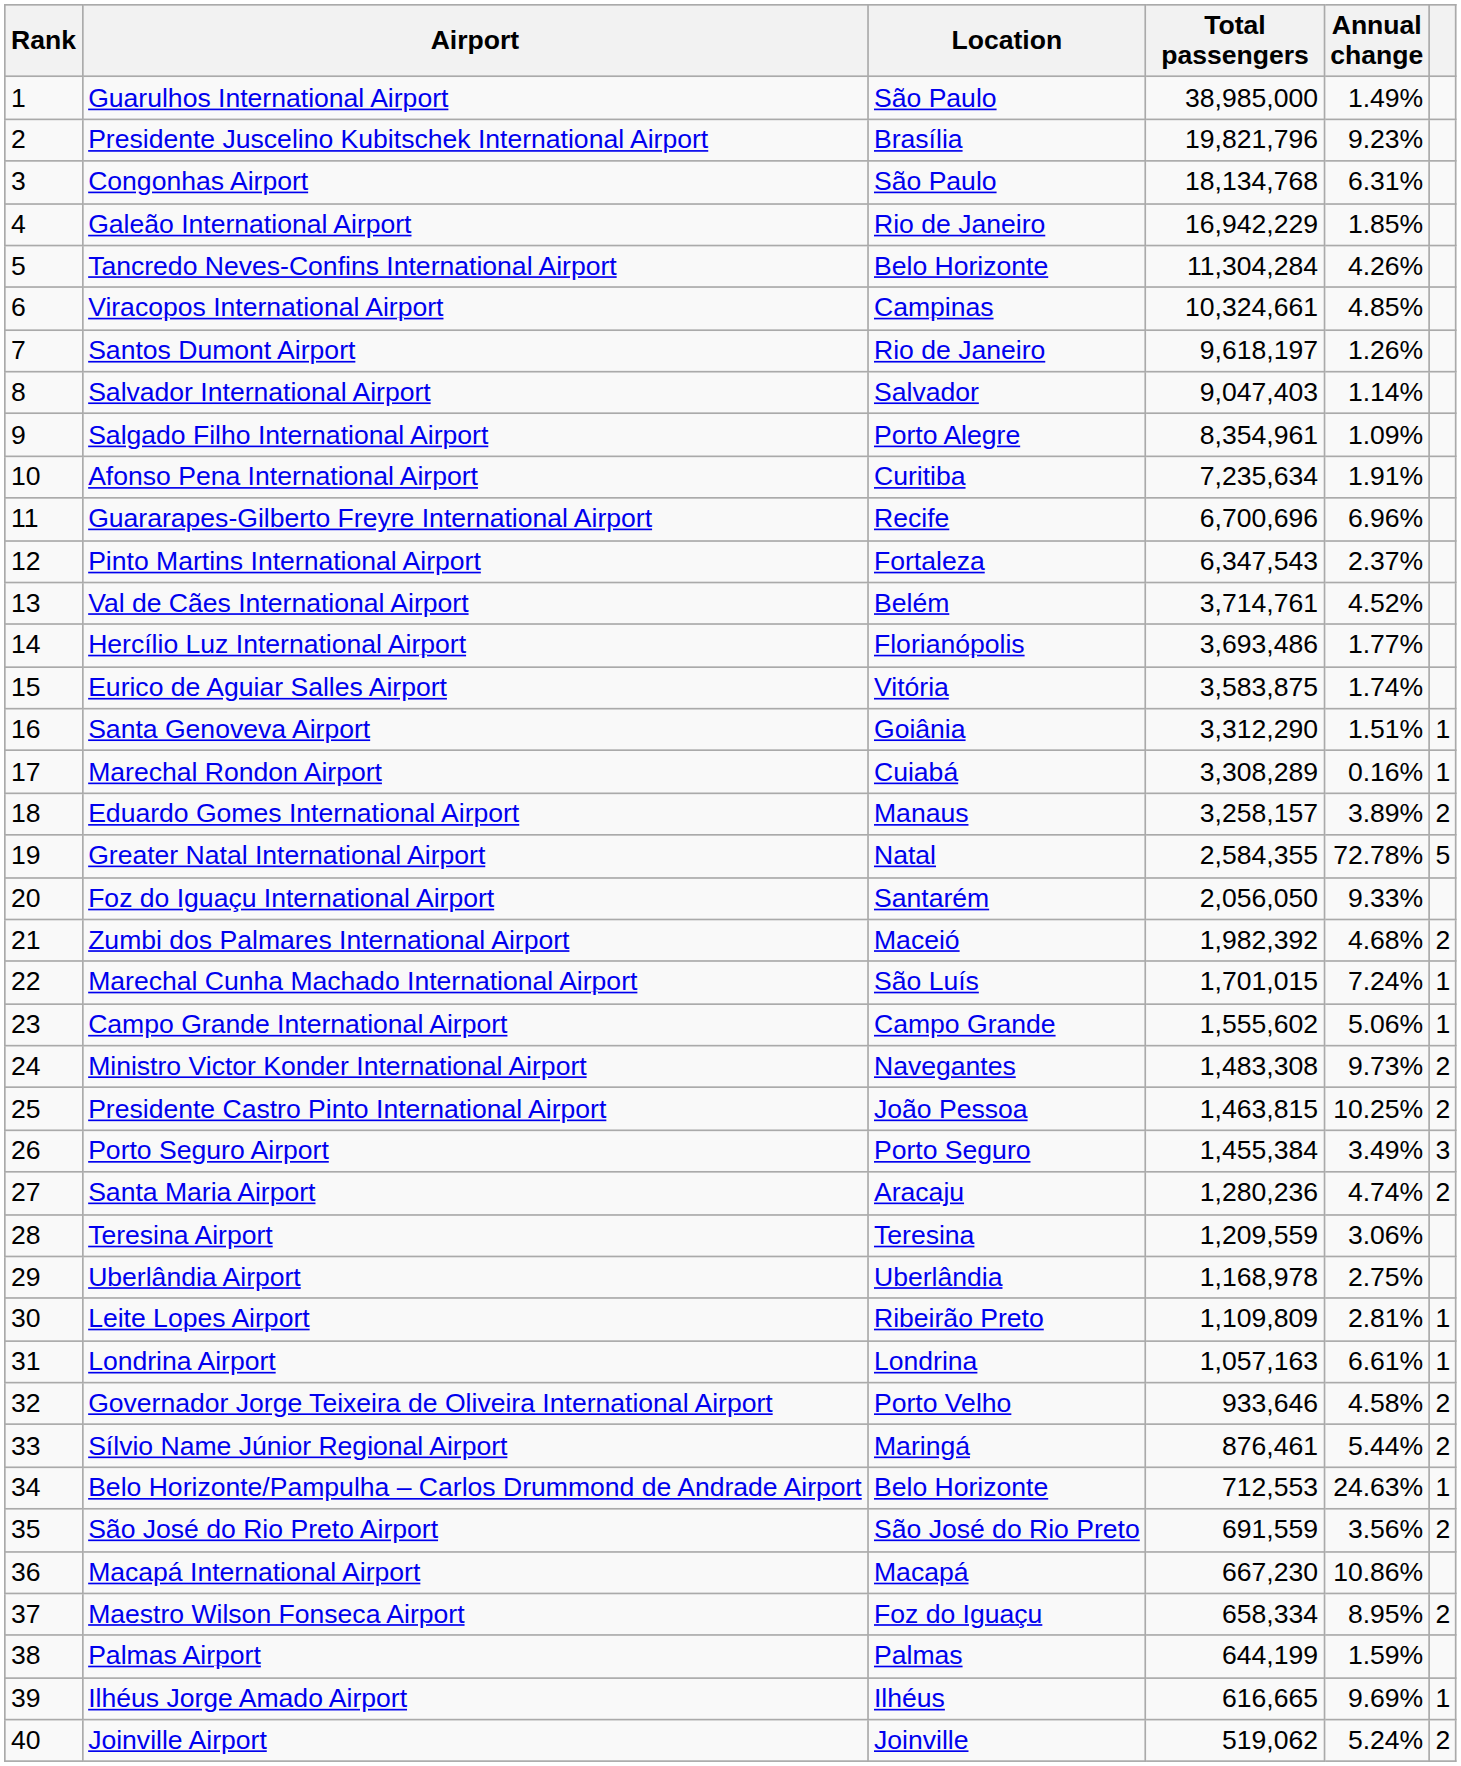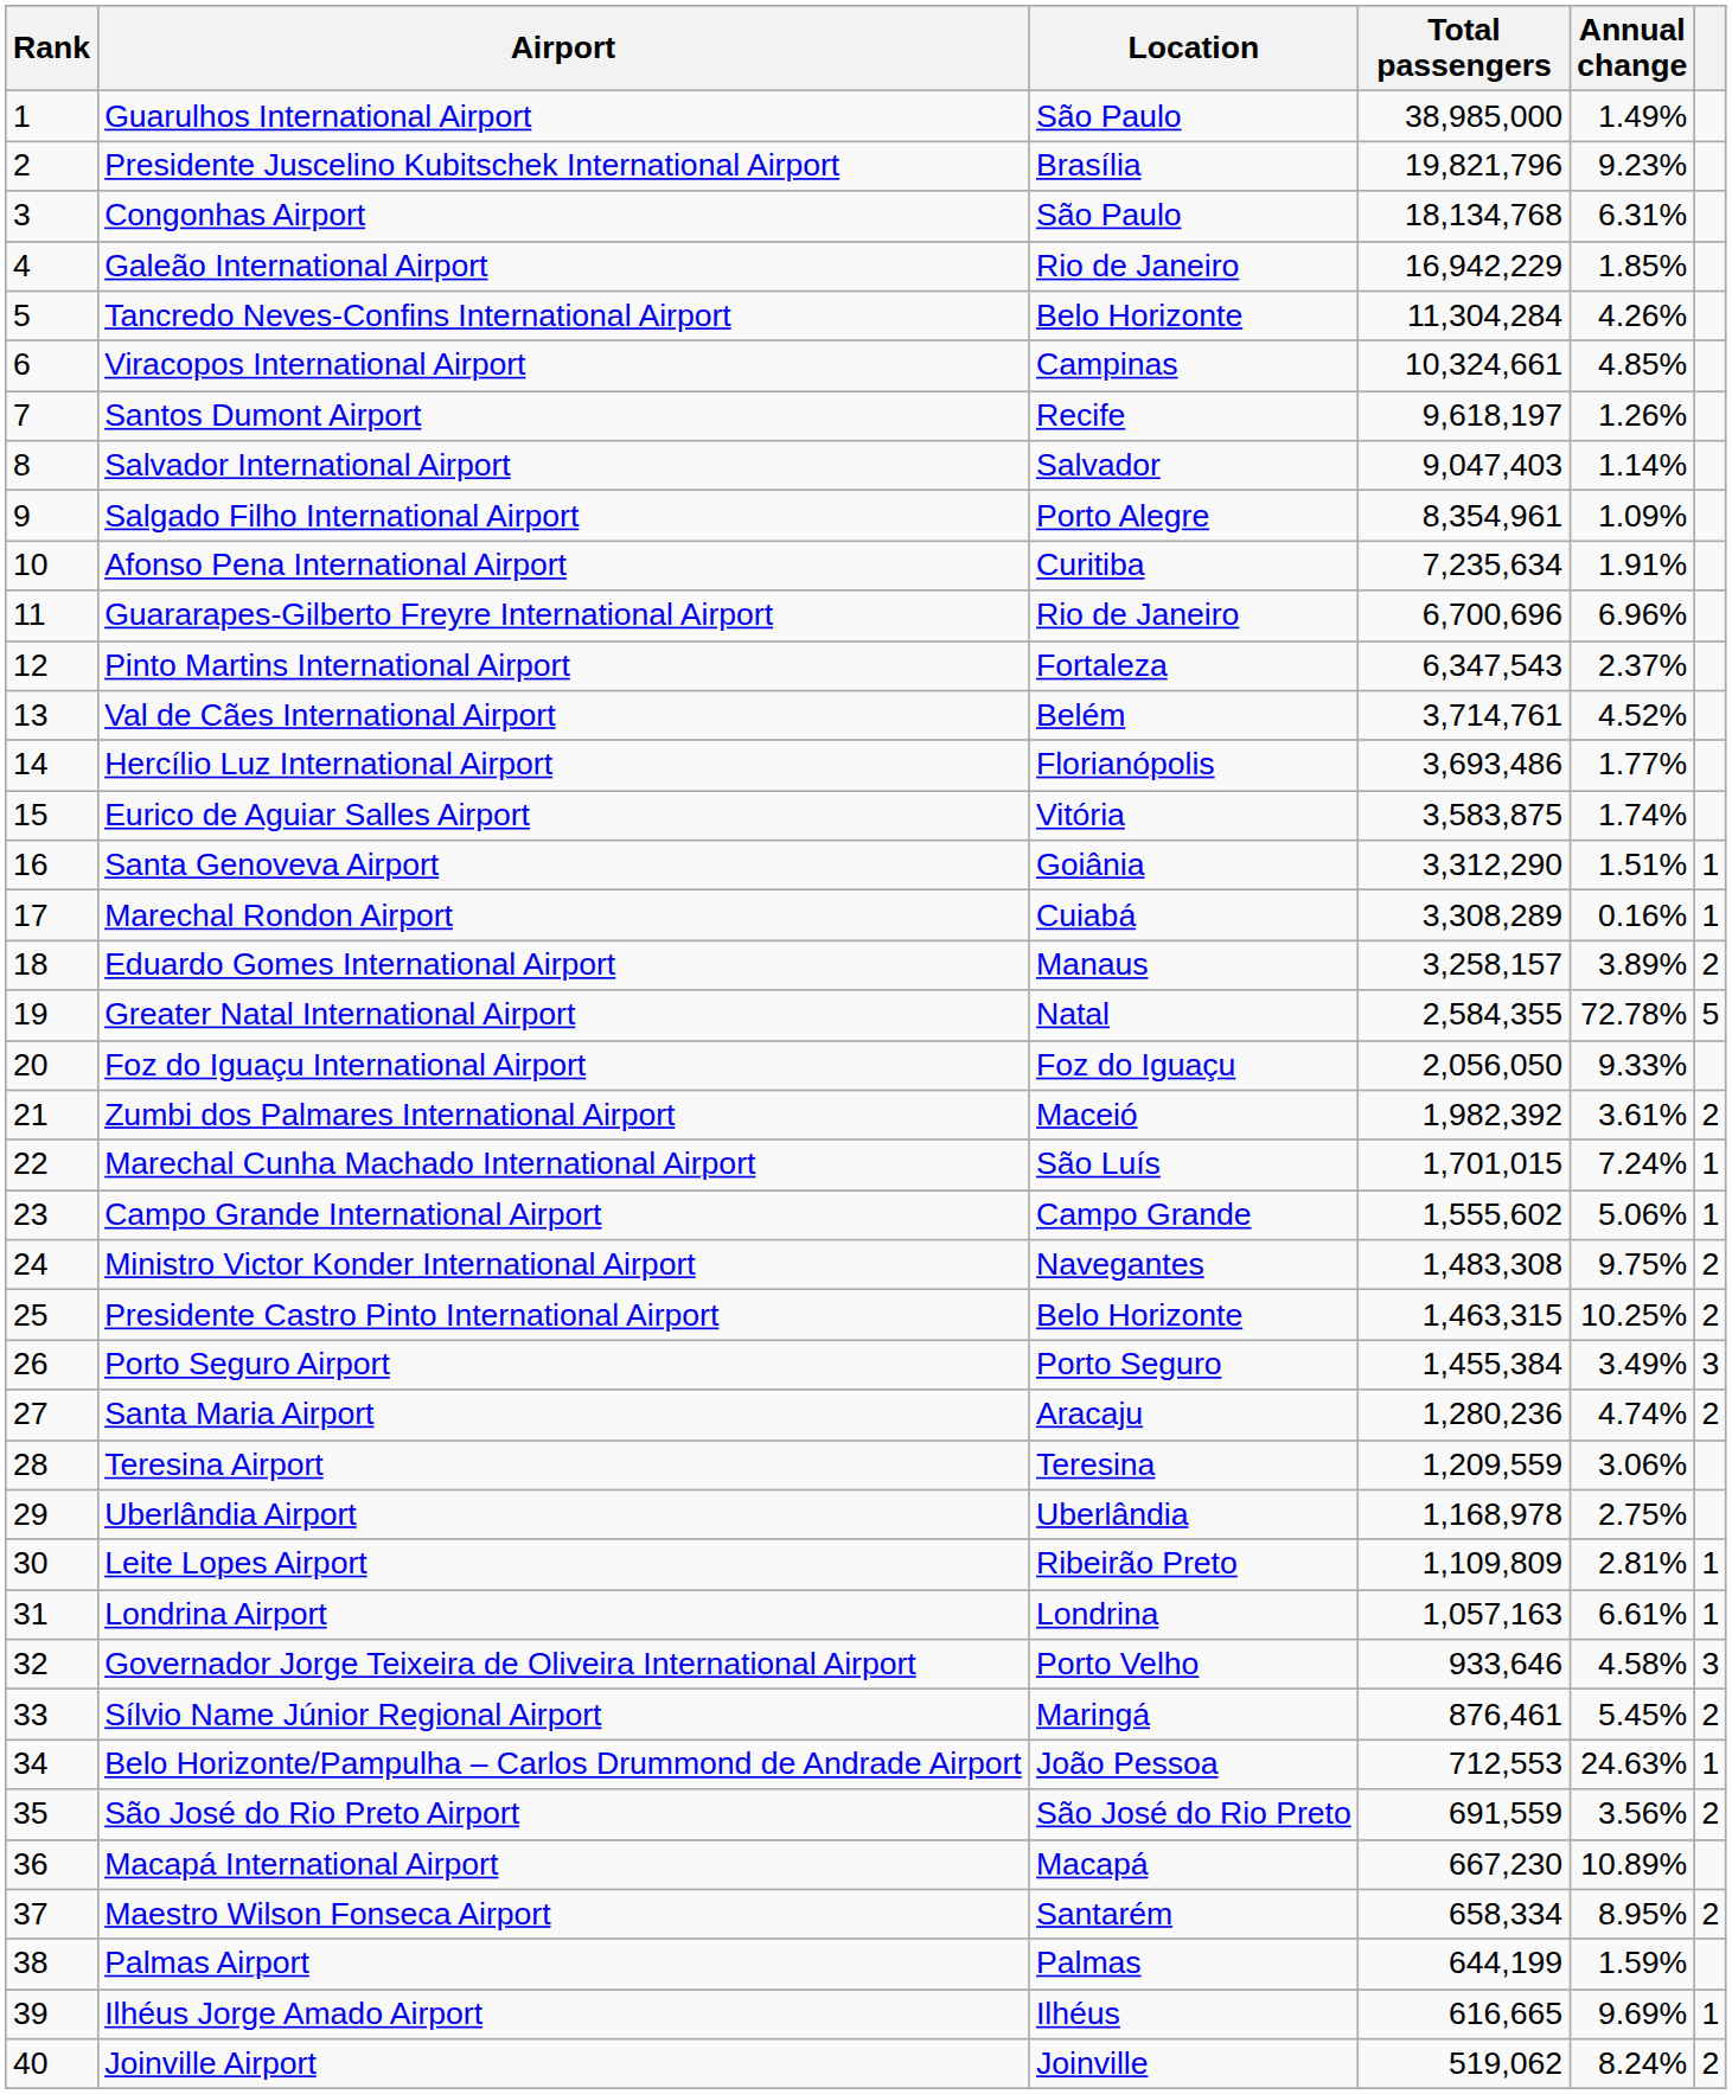Santos Dumont Airport | Location: Rio de Janeiro -> Recife
Guararapes-Gilberto Freyre International Airport | Location: Recife -> Rio de Janeiro
Foz do Iguaçu International Airport | Location: Santarém -> Foz do Iguaçu
Zumbi dos Palmares International Airport | Annual change: 4.68% -> 3.61%
Ministro Victor Konder International Airport | Annual change: 9.73% -> 9.75%
Presidente Castro Pinto International Airport | Location: João Pessoa -> Belo Horizonte
Presidente Castro Pinto International Airport | Total passengers: 1,463,815 -> 1,463,315
Governador Jorge Teixeira de Oliveira International Airport | column 6: 2 -> 3
Sílvio Name Júnior Regional Airport | Annual change: 5.44% -> 5.45%
Belo Horizonte/Pampulha – Carlos Drummond de Andrade Airport | Location: Belo Horizonte -> João Pessoa
Macapá International Airport | Annual change: 10.86% -> 10.89%
Maestro Wilson Fonseca Airport | Location: Foz do Iguaçu -> Santarém
Joinville Airport | Annual change: 5.24% -> 8.24%
